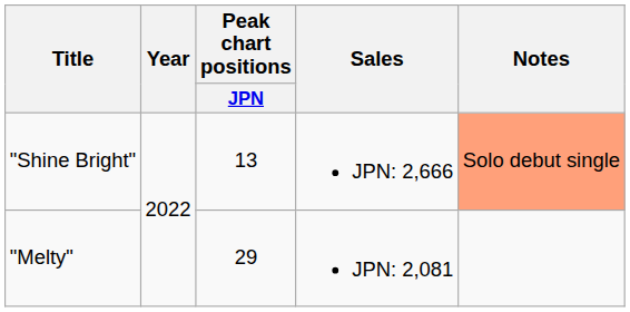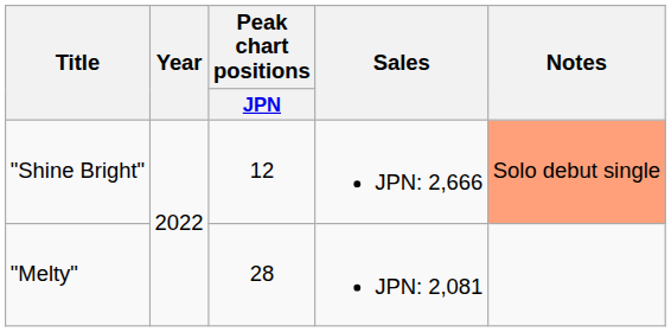"Shine Bright" | Peak chart positions / JPN: 13 -> 12
"Melty" | Peak chart positions / JPN: 29 -> 28
